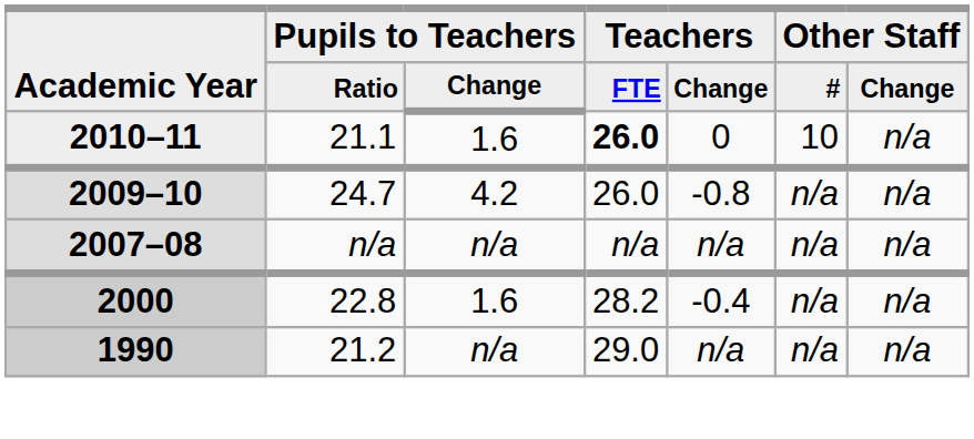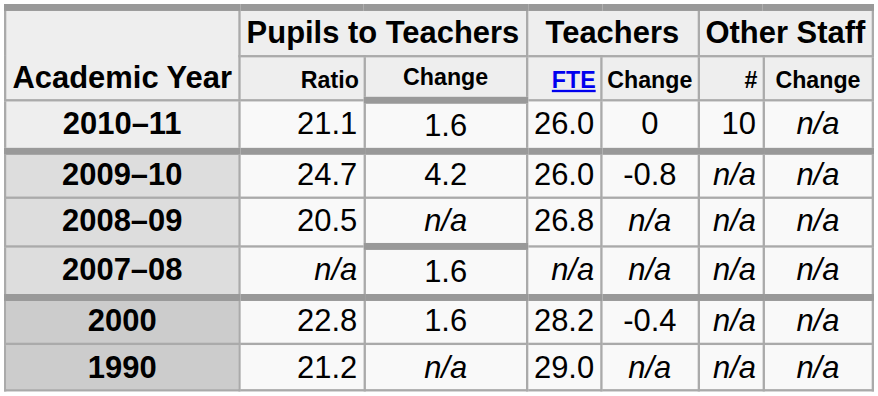2010–11 | Teachers / FTE: bold -> normal
+ row: 2008–09 | 20.5 | n/a | 26.8 | n/a | n/a | n/a
2007–08 | Pupils to Teachers / Change: n/a -> 1.6
